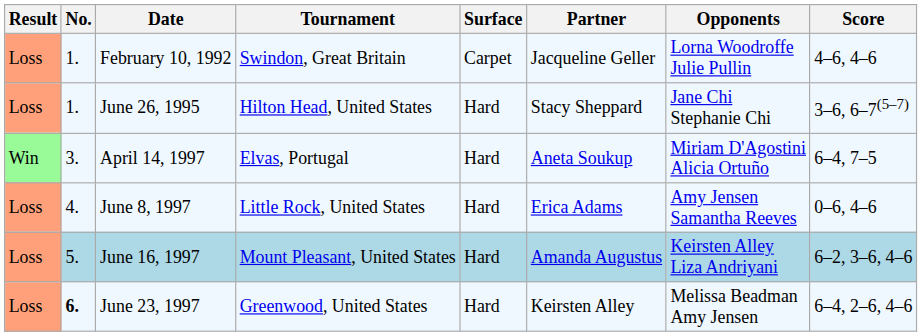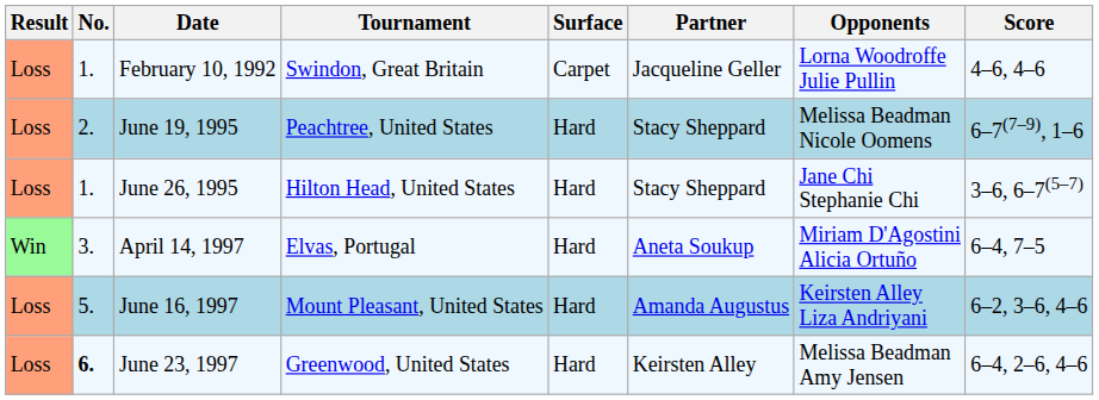+ row: Loss | 2. | June 19, 1995 | Peachtree, United States | Hard | Stacy Sheppard | Melissa Beadman Nicole Oomens | 6–7(7–9), 1–6
- row: Loss | 4. | June 8, 1997 | Little Rock, United States | Hard | Erica Adams | Amy Jensen Samantha Reeves | 0–6, 4–6
